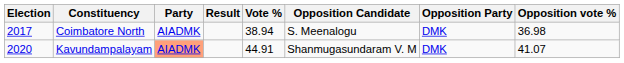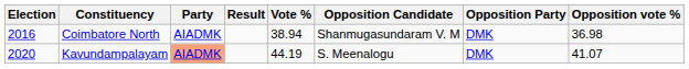Coimbatore North | Election: 2017 -> 2016
Coimbatore North | Opposition Candidate: S. Meenalogu -> Shanmugasundaram V. M
Kavundampalayam | Vote %: 44.91 -> 44.19
Kavundampalayam | Opposition Candidate: Shanmugasundaram V. M -> S. Meenalogu
